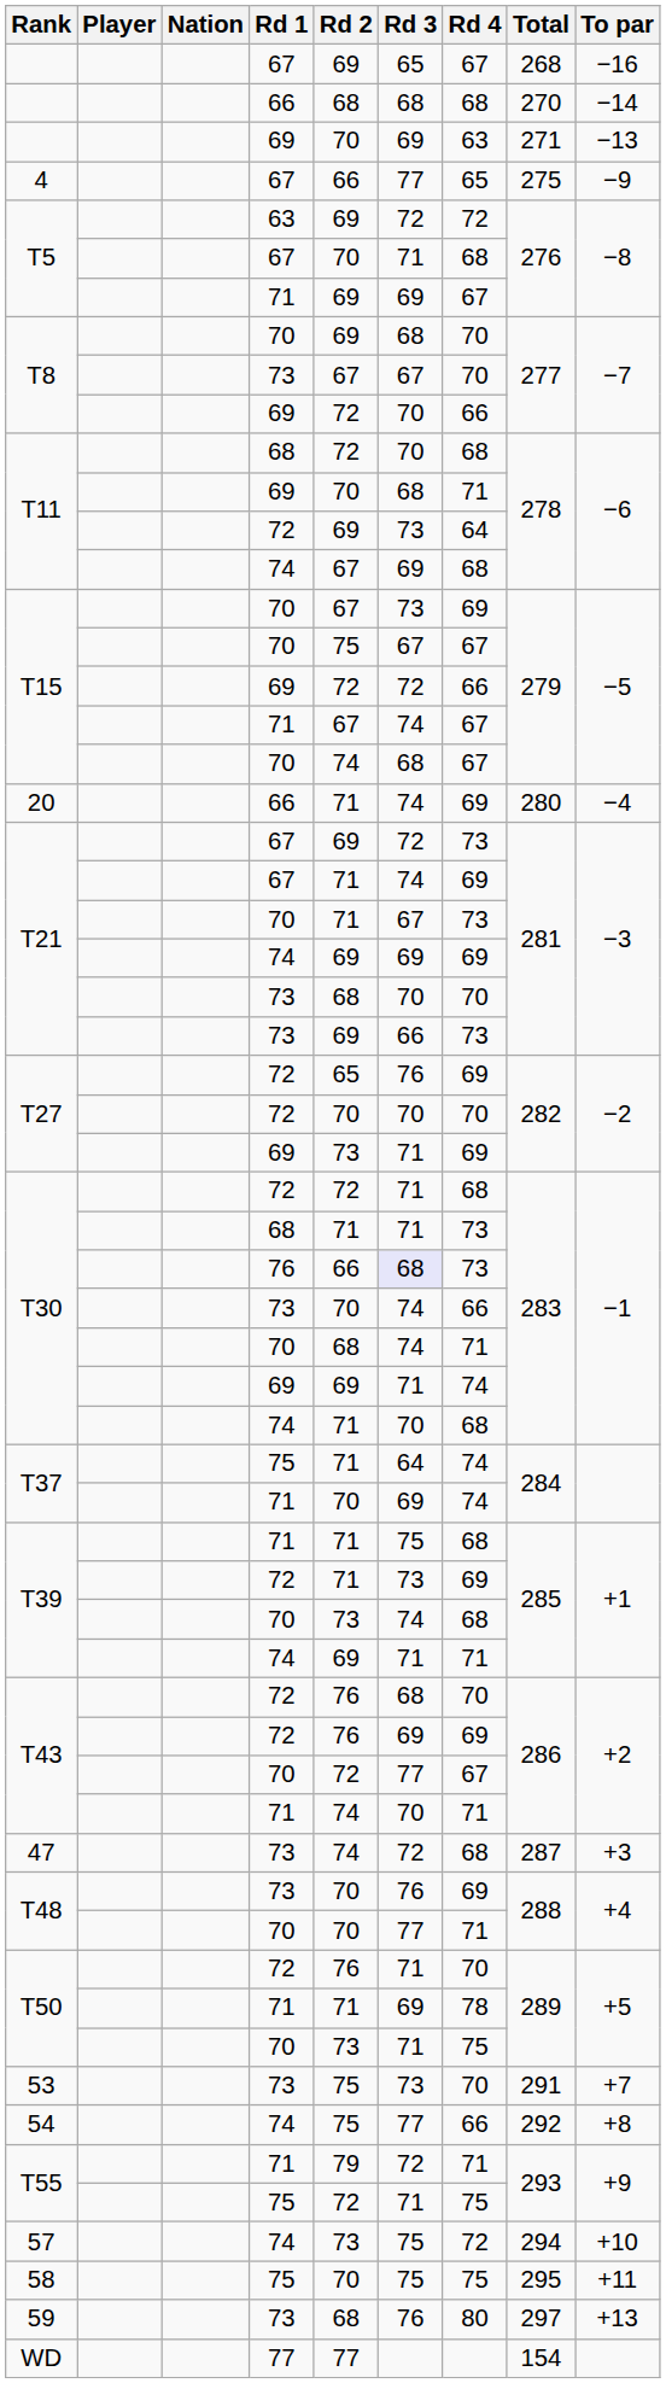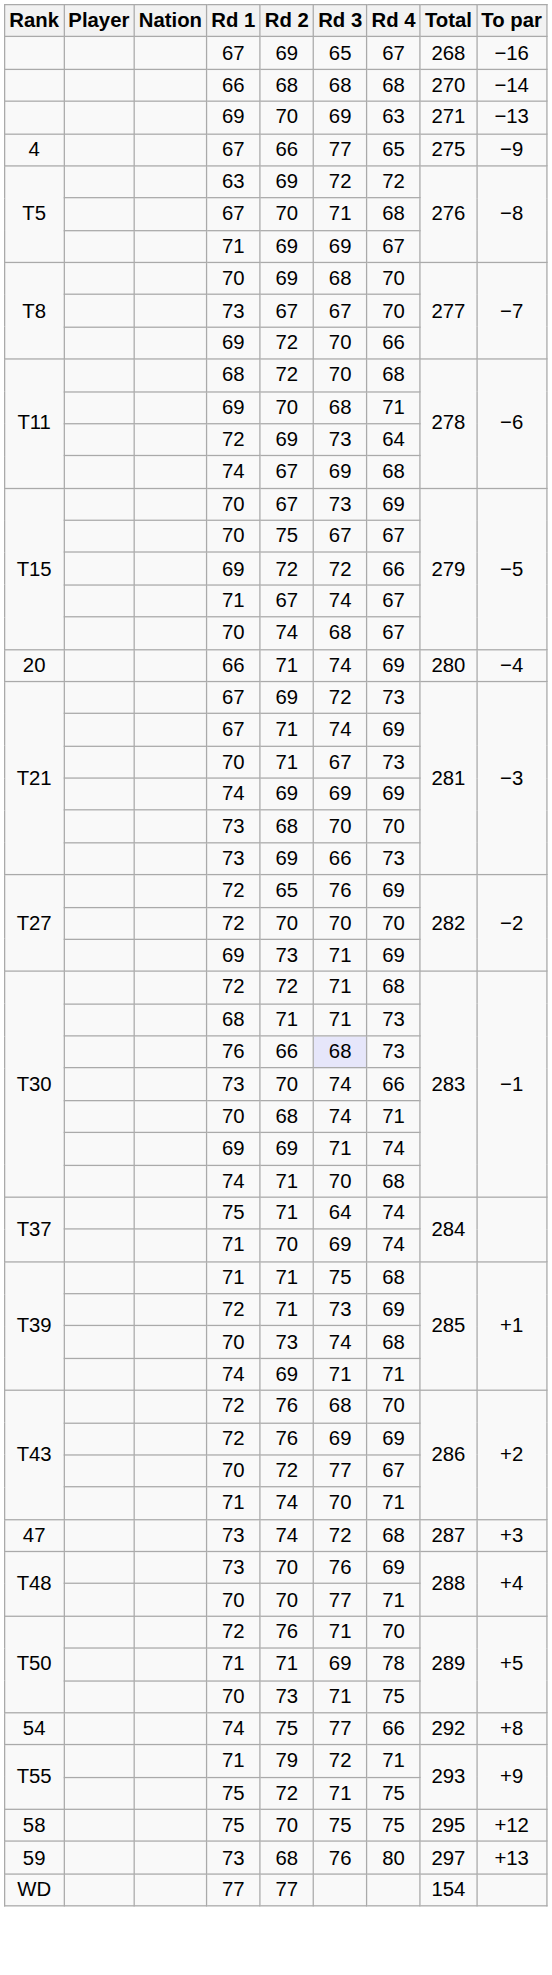- row: 53 | 73 | 75 | 73 | 70 | 291 | +7
- row: 57 | 74 | 73 | 75 | 72 | 294 | +10
58 | To par: +11 -> +12
